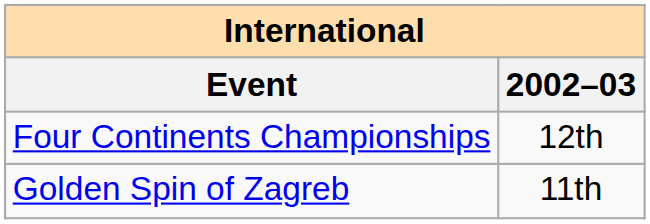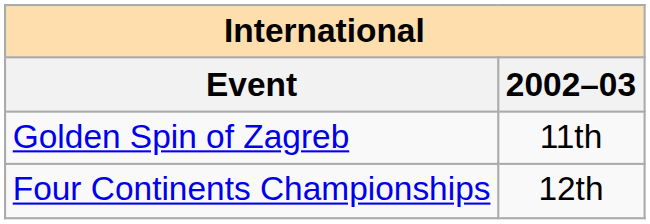rows swapped: Four Continents Championships <-> Golden Spin of Zagreb
